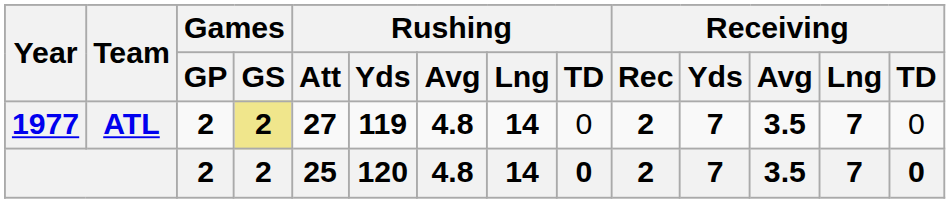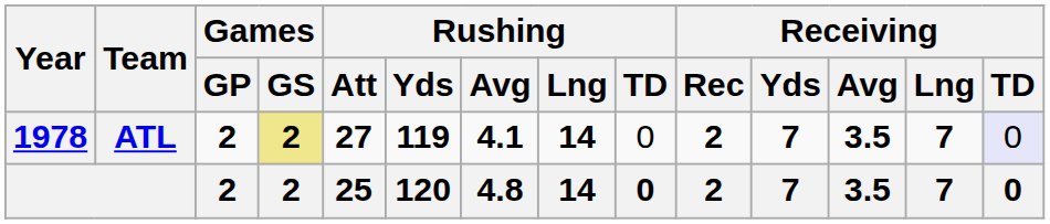ATL | Year: 1977 -> 1978
ATL | Rushing / Avg: 4.8 -> 4.1
ATL | Receiving / TD: no background -> lavender background
